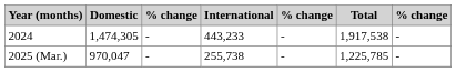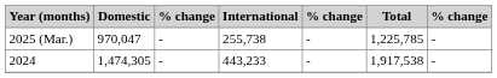rows swapped: 2025 (Mar.) <-> 2024
